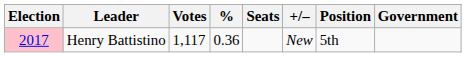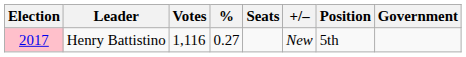Henry Battistino | Votes: 1,117 -> 1,116
Henry Battistino | %: 0.36 -> 0.27
